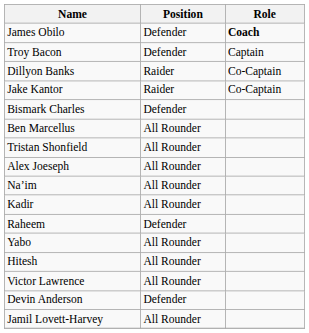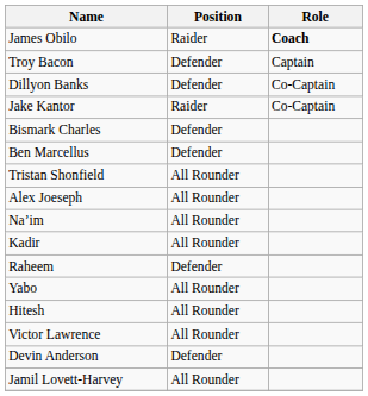James Obilo | Position: Defender -> Raider
Dillyon Banks | Position: Raider -> Defender
Ben Marcellus | Position: All Rounder -> Defender
